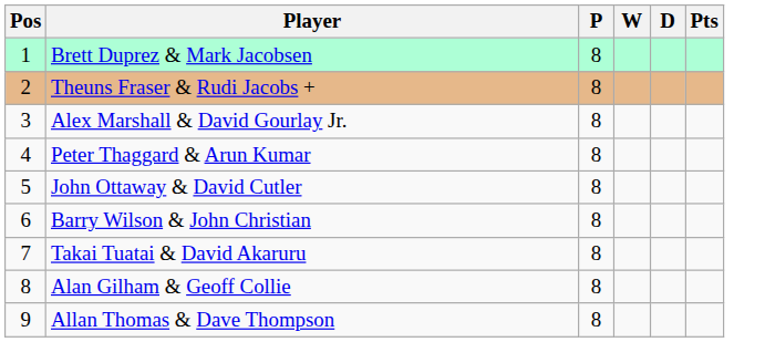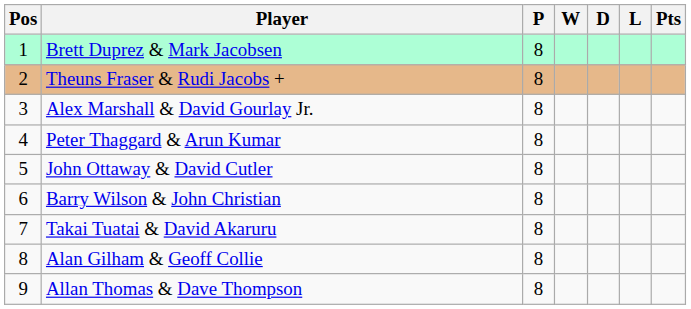+ column: L
